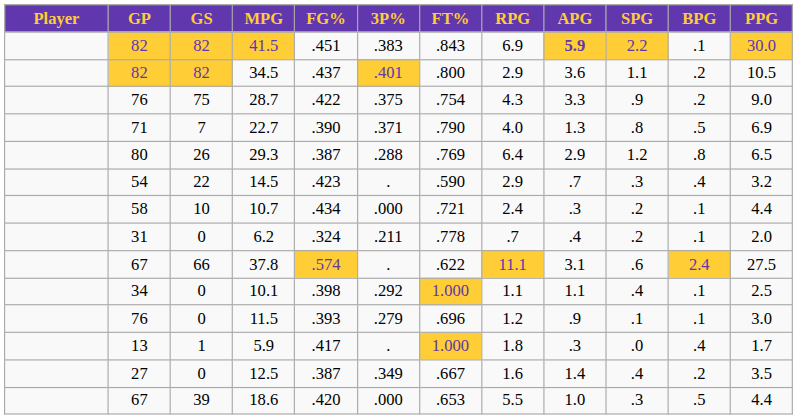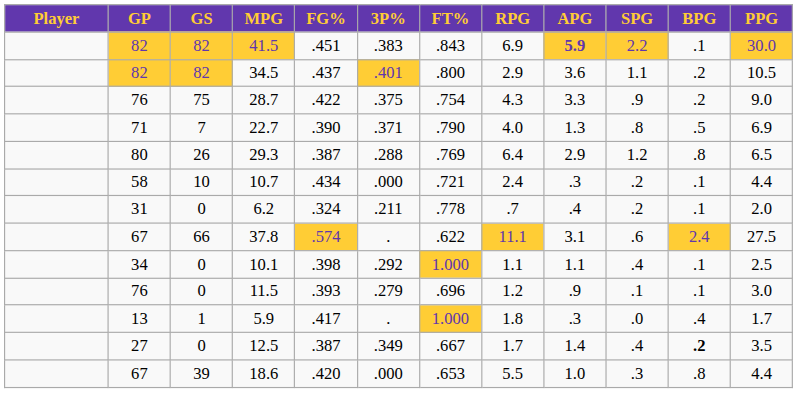- row: 54 | 22 | 14.5 | .423 | . | .590 | 2.9 | .7 | .3 | .4 | 3.2
12.5 | RPG: 1.6 -> 1.7
12.5 | BPG: normal -> bold
18.6 | BPG: .5 -> .8
